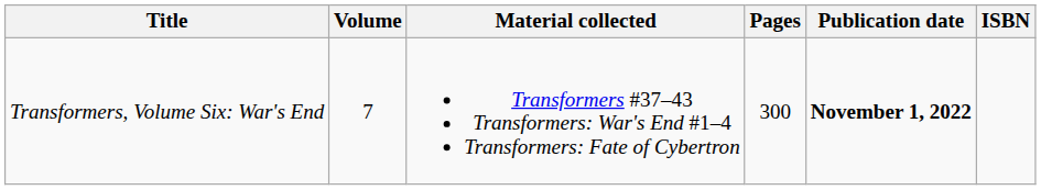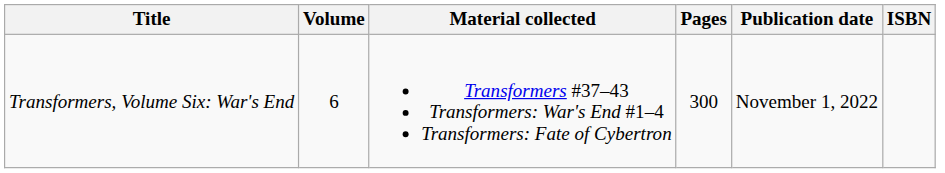Transformers, Volume Six: War's End | Volume: 7 -> 6
Transformers, Volume Six: War's End | Publication date: bold -> normal
